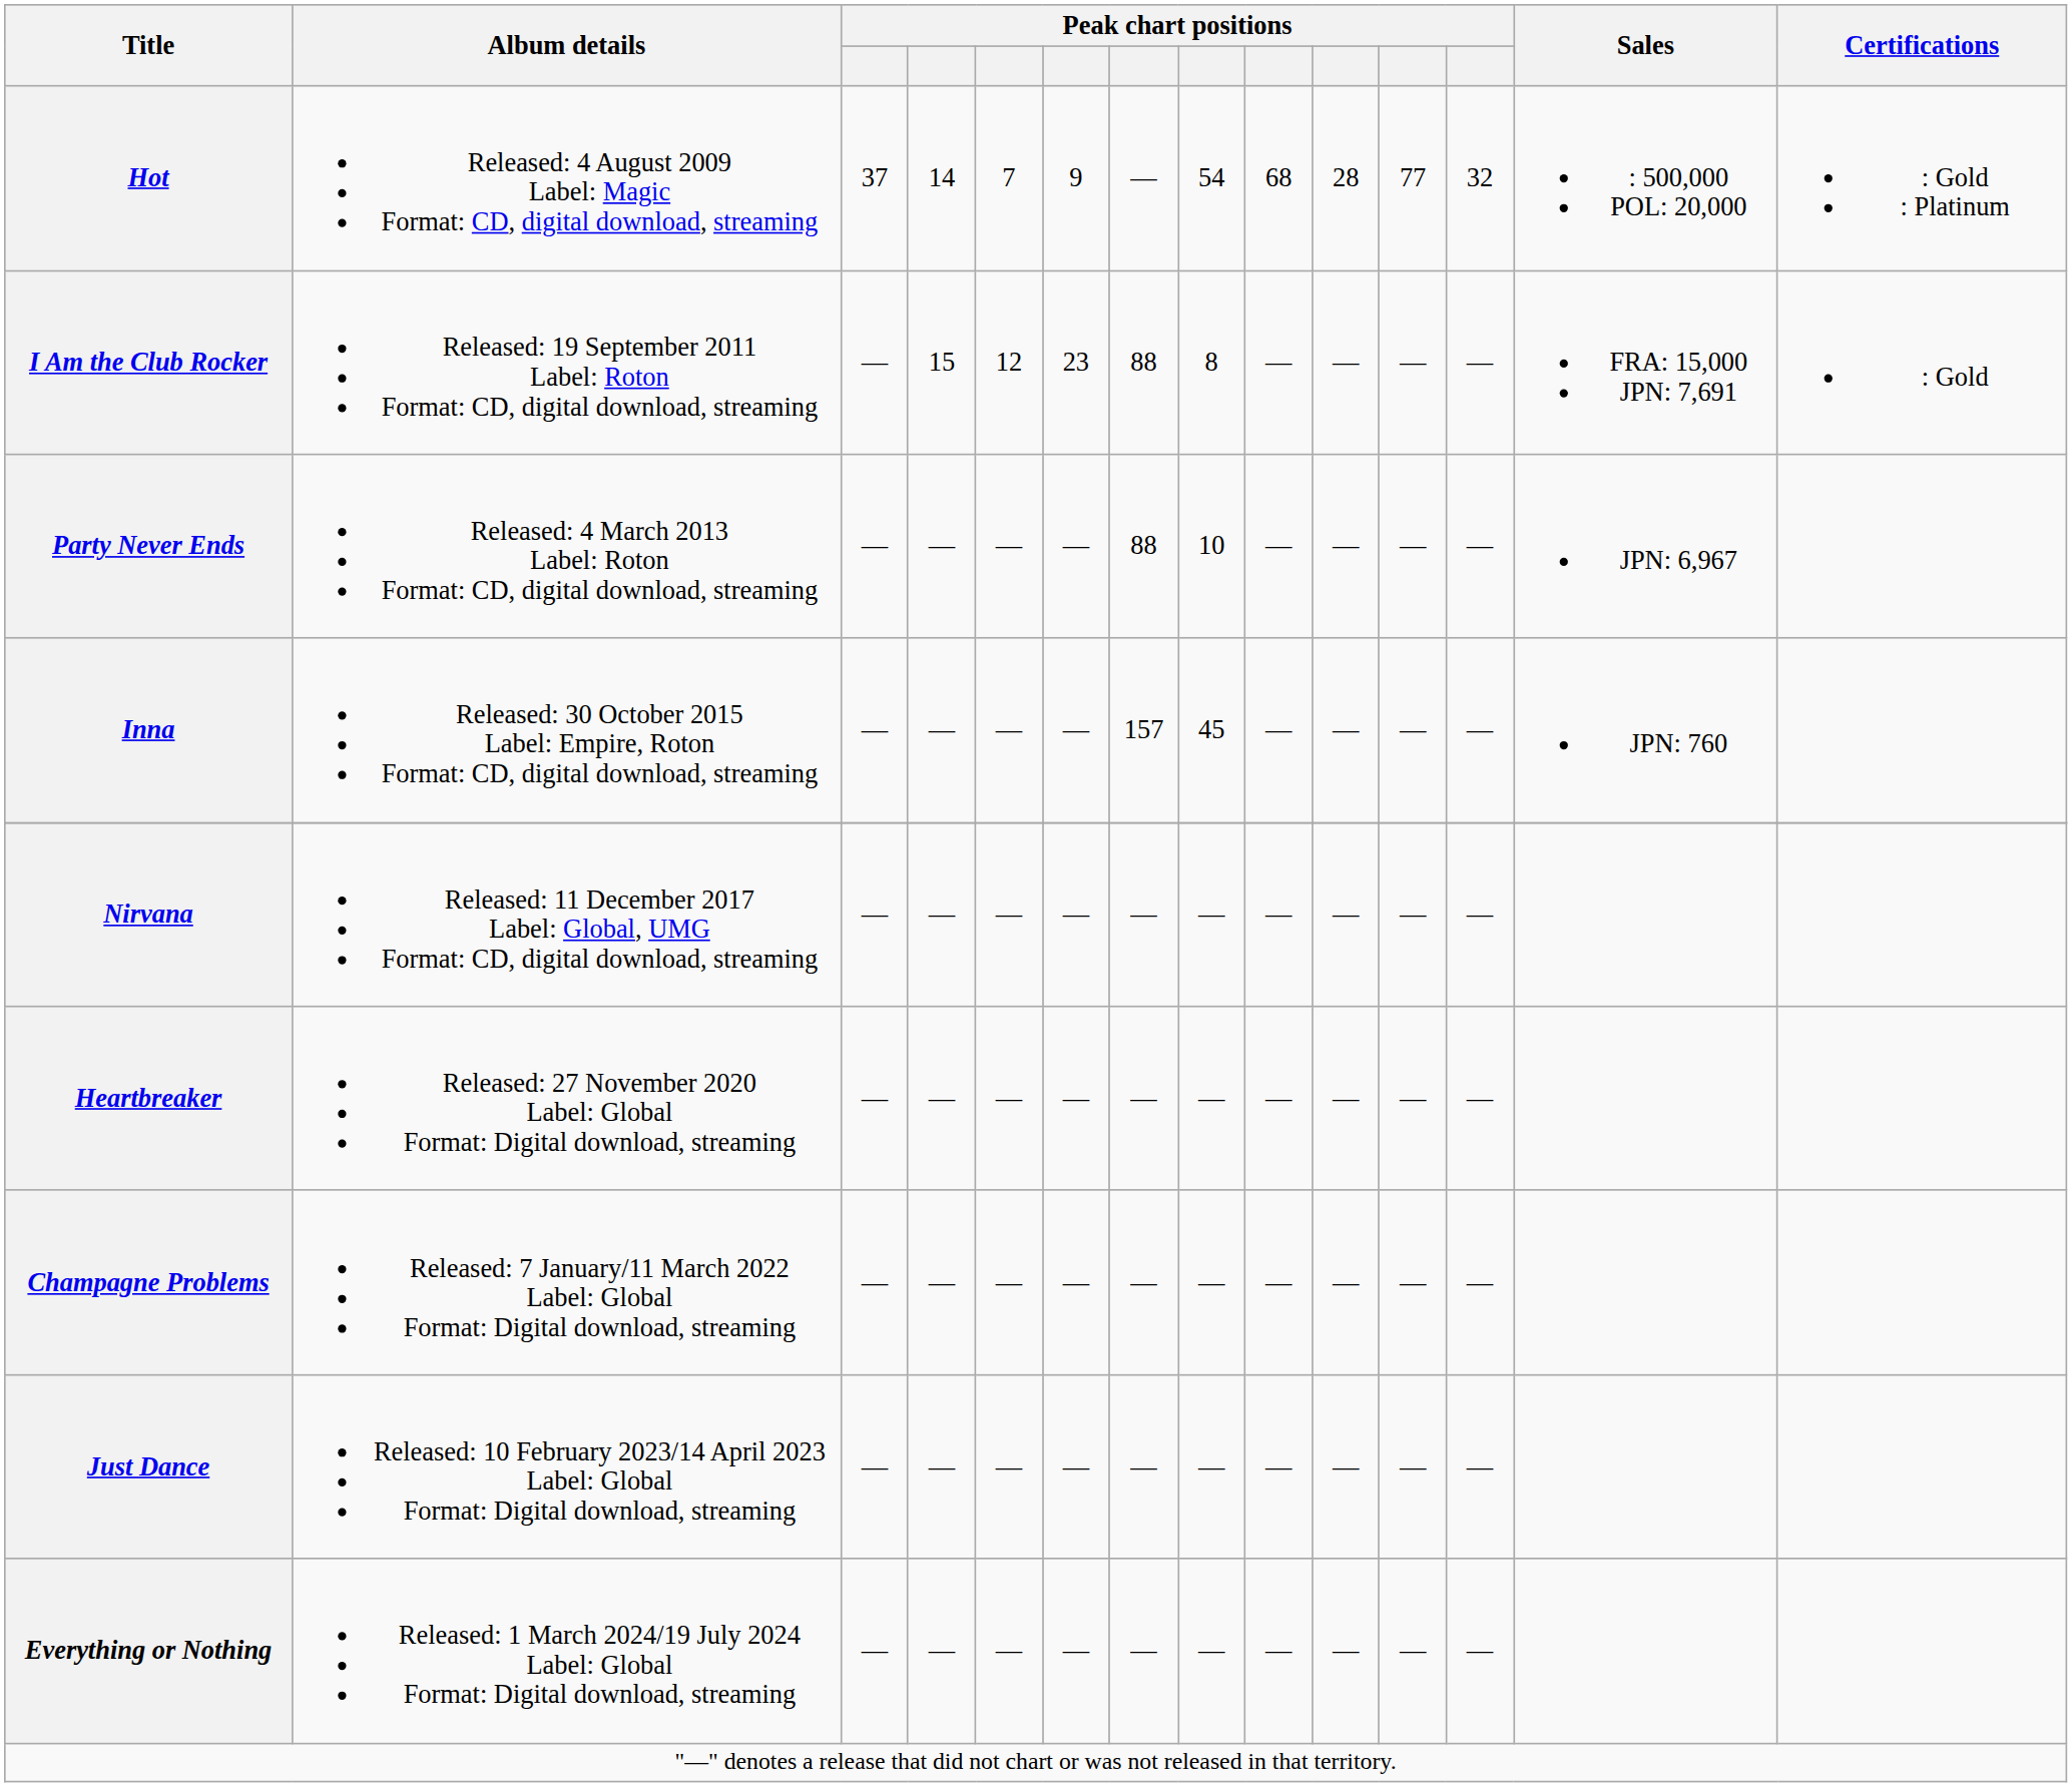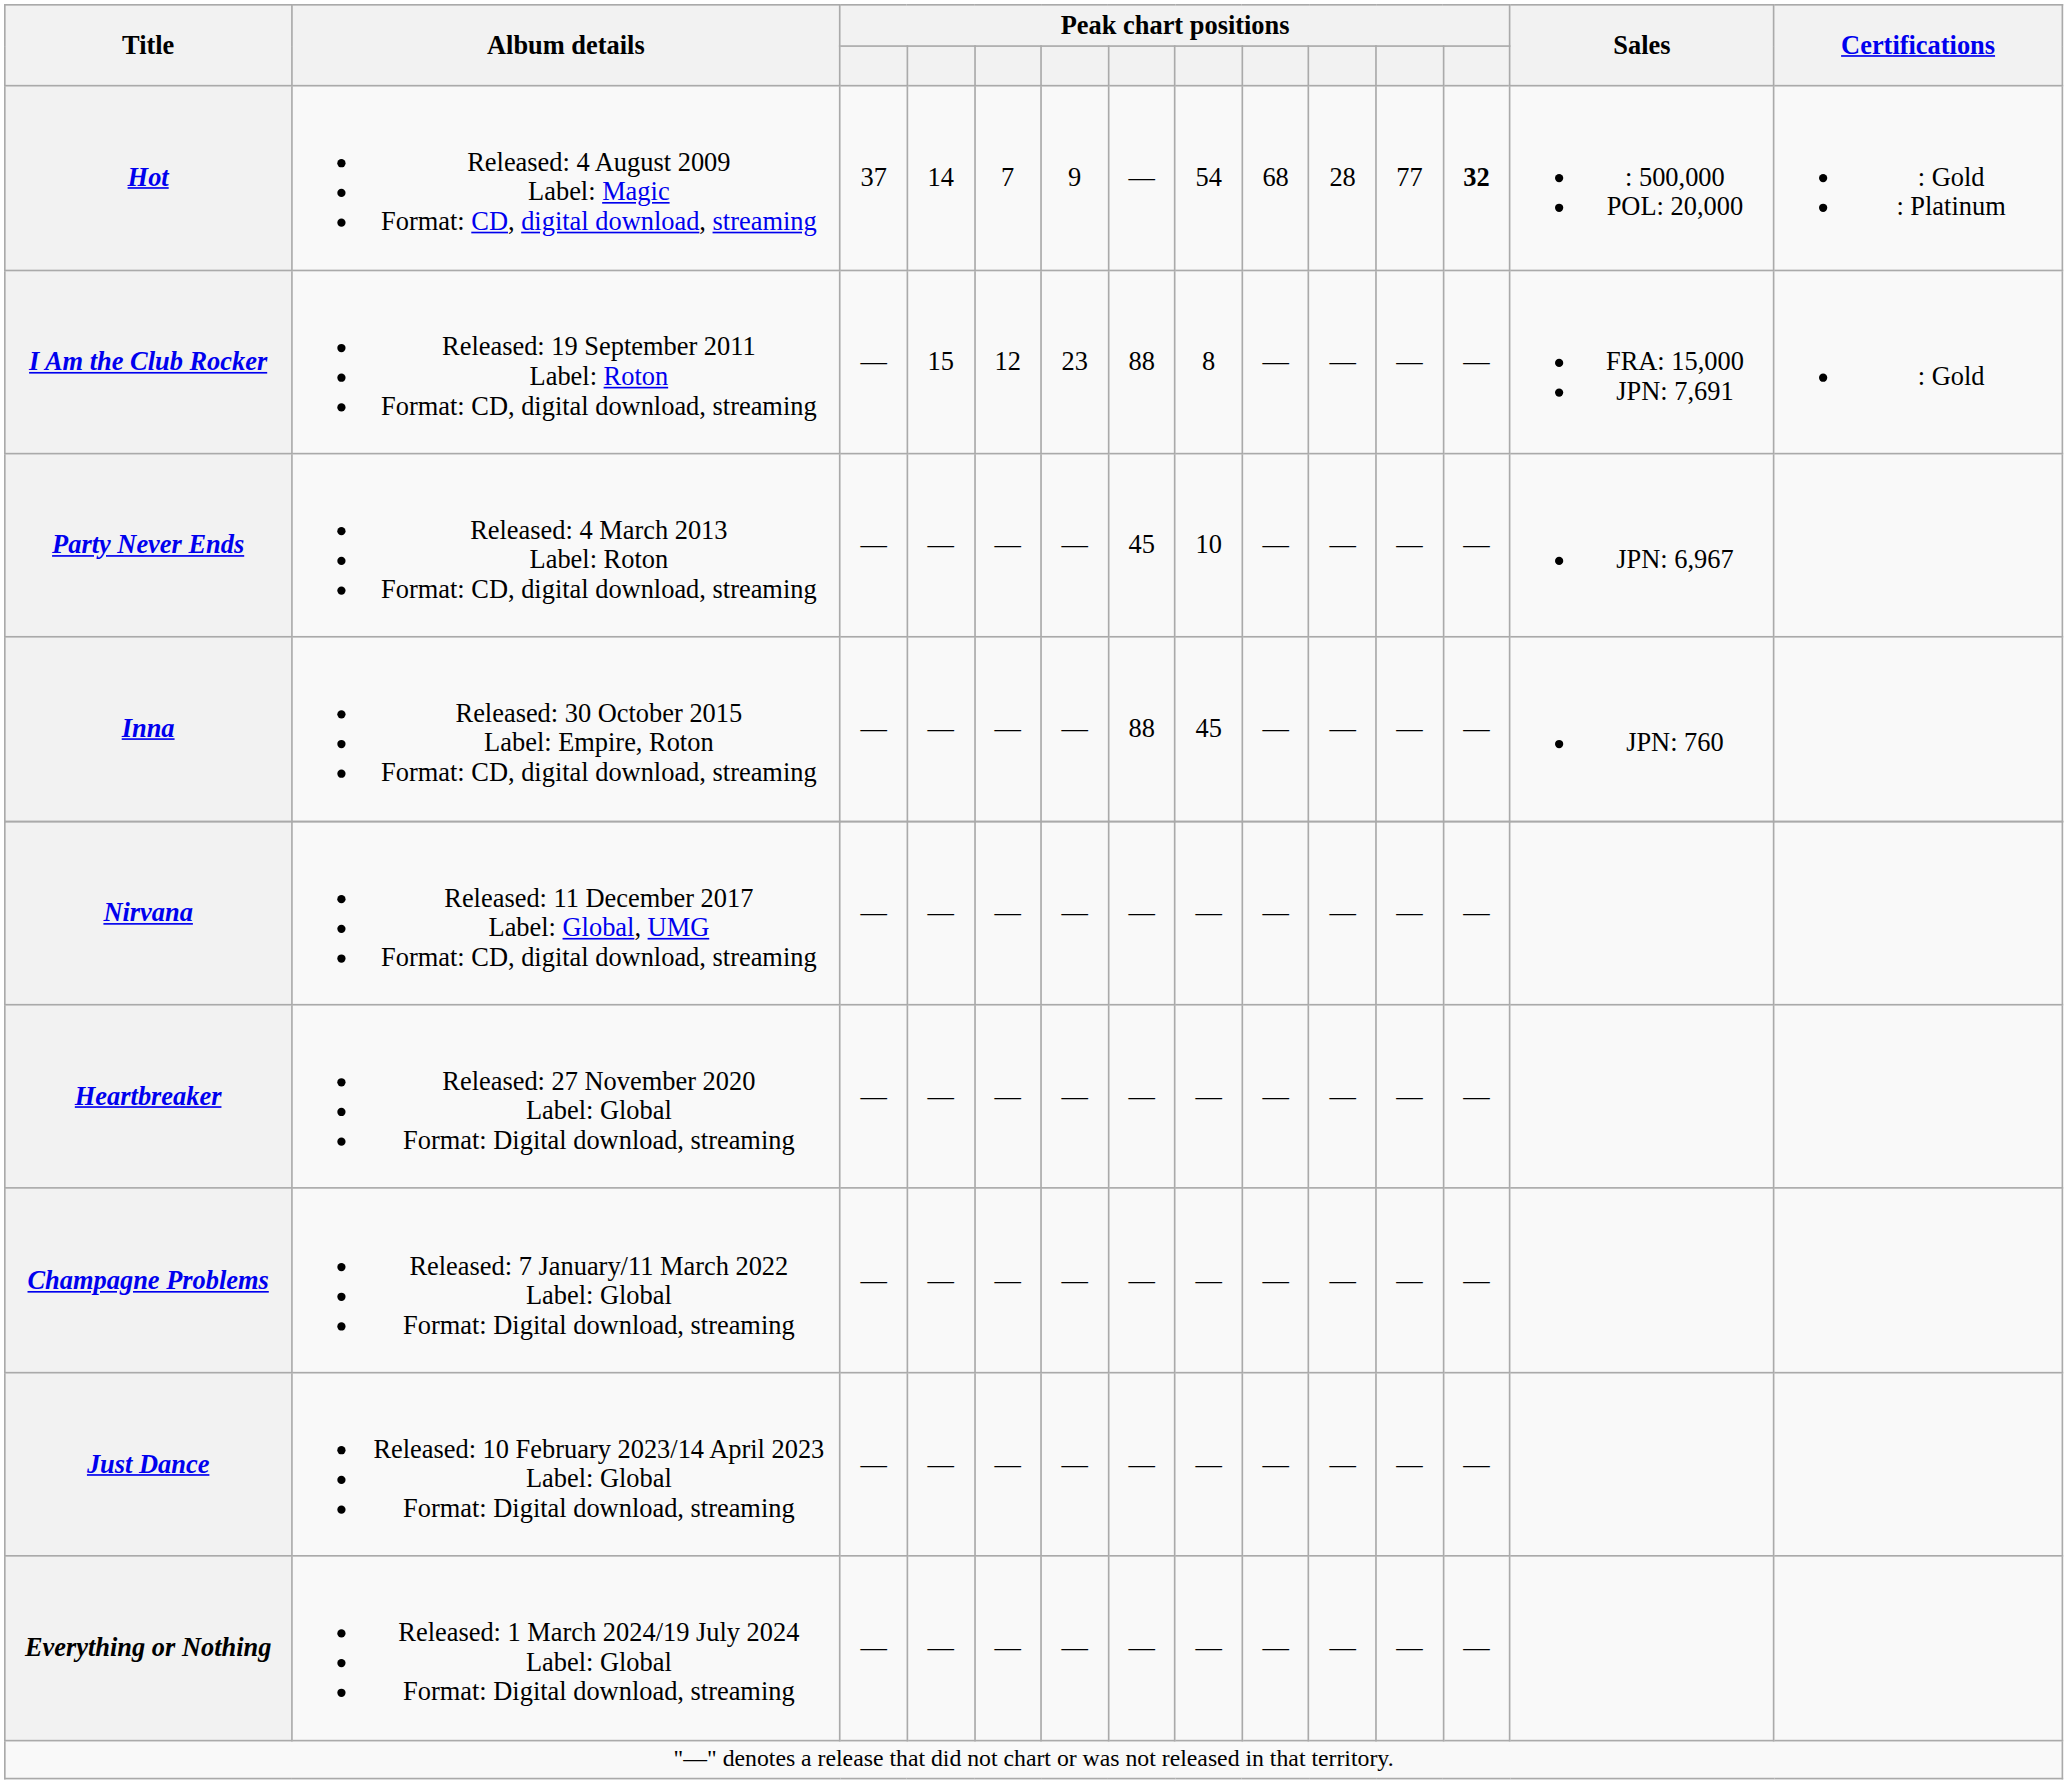Hot | column 12: normal -> bold
Party Never Ends | column 7: 88 -> 45
Inna | column 7: 157 -> 88
